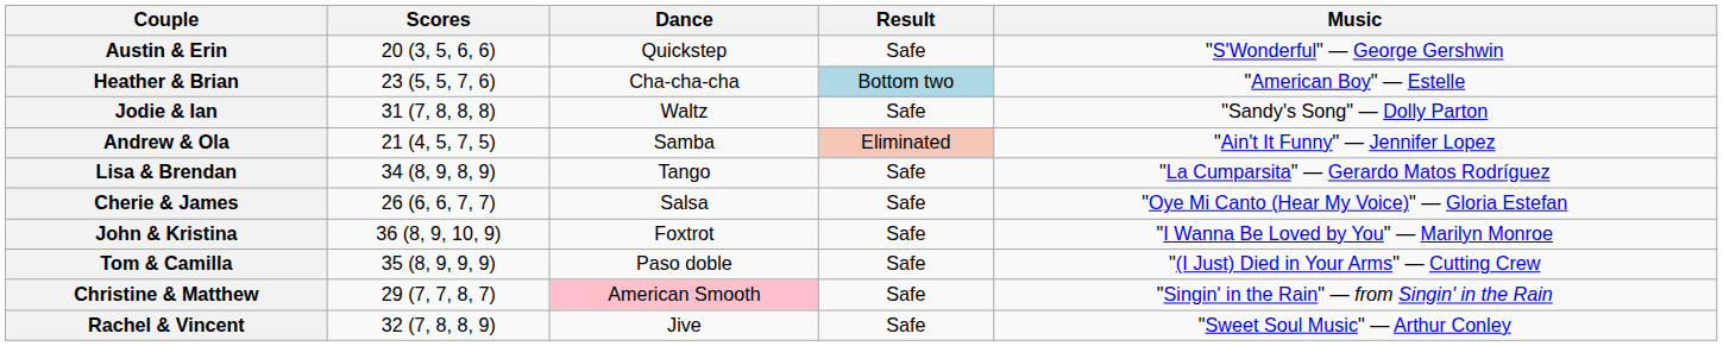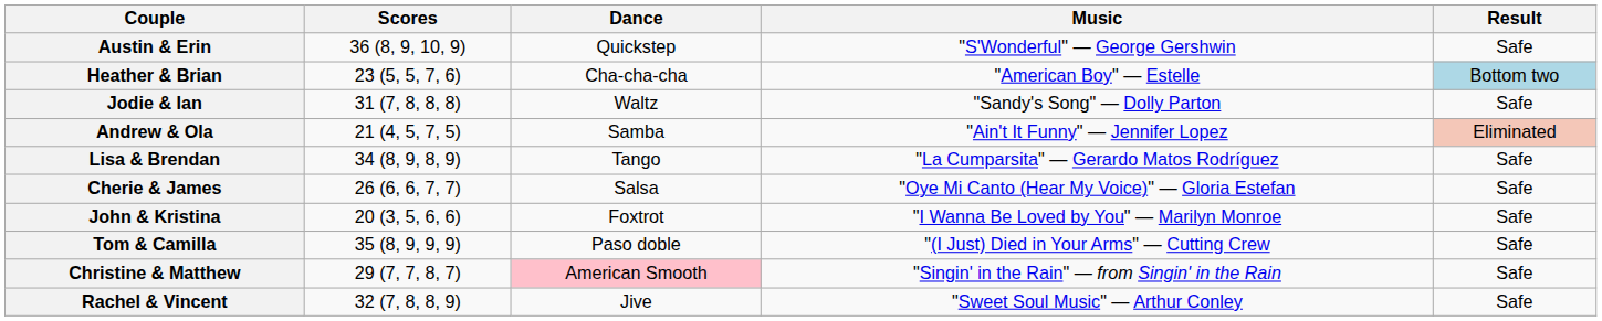columns swapped: Music <-> Result
Austin & Erin | Scores: 20 (3, 5, 6, 6) -> 36 (8, 9, 10, 9)
John & Kristina | Scores: 36 (8, 9, 10, 9) -> 20 (3, 5, 6, 6)
